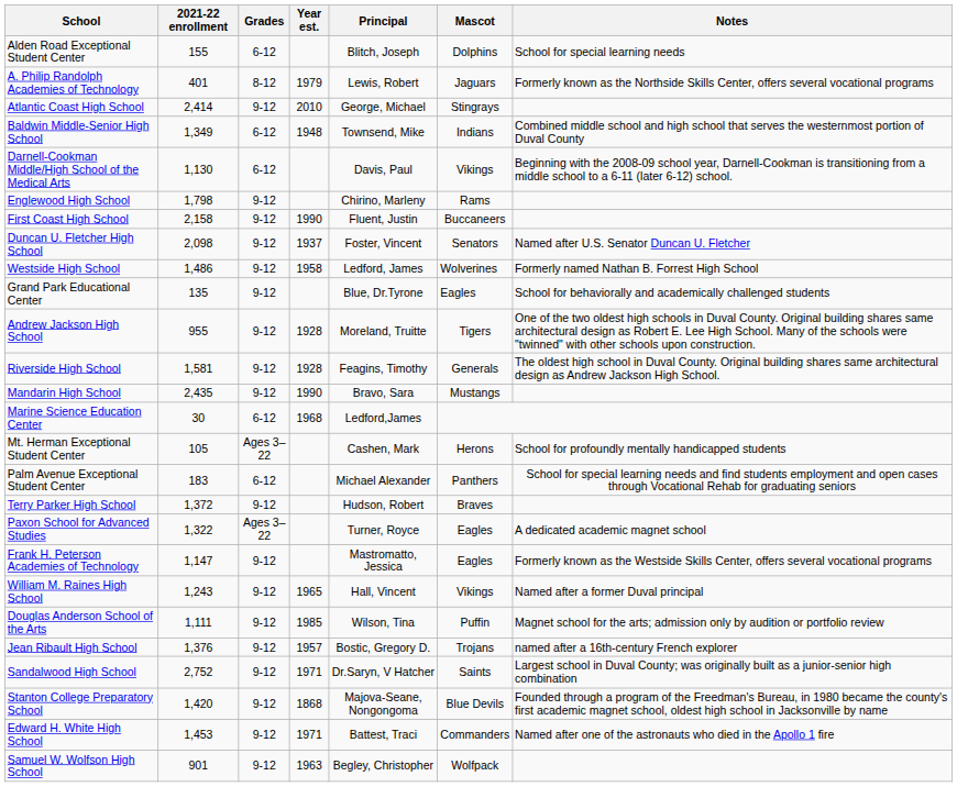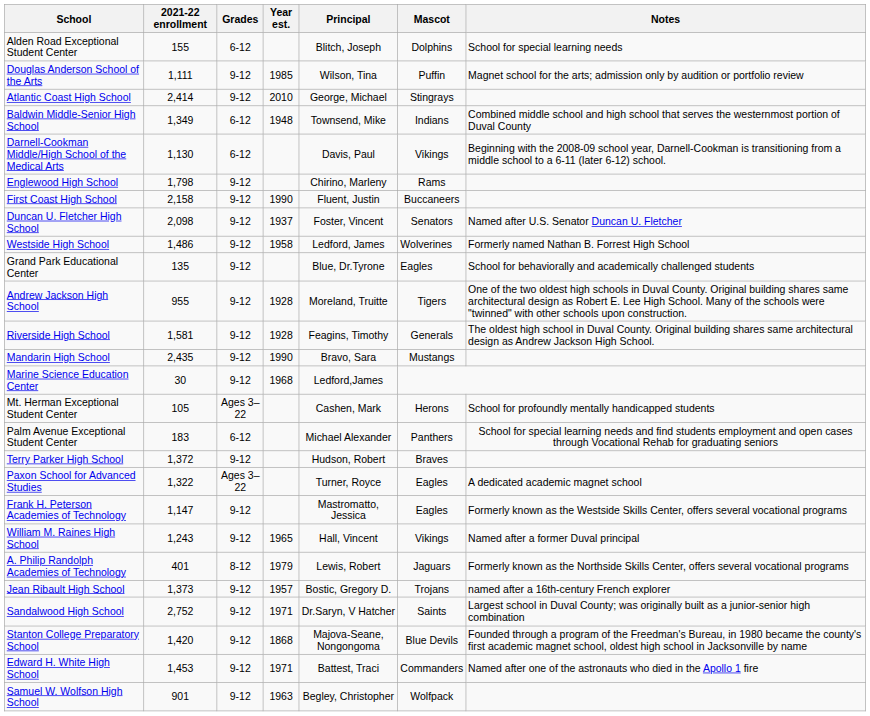rows swapped: Douglas Anderson School of the Arts <-> A. Philip Randolph Academies of Technology
Marine Science Education Center | Grades: 6-12 -> 9-12
Jean Ribault High School | 2021-22 enrollment: 1,376 -> 1,373
